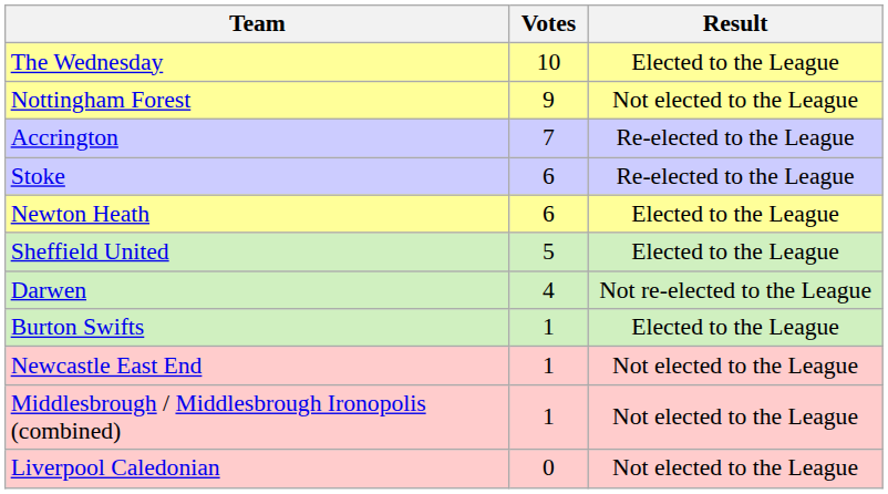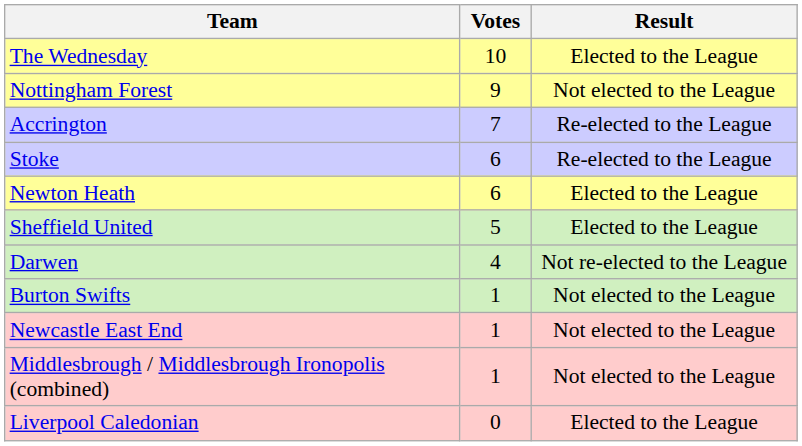Burton Swifts | Result: Elected to the League -> Not elected to the League
Liverpool Caledonian | Result: Not elected to the League -> Elected to the League
